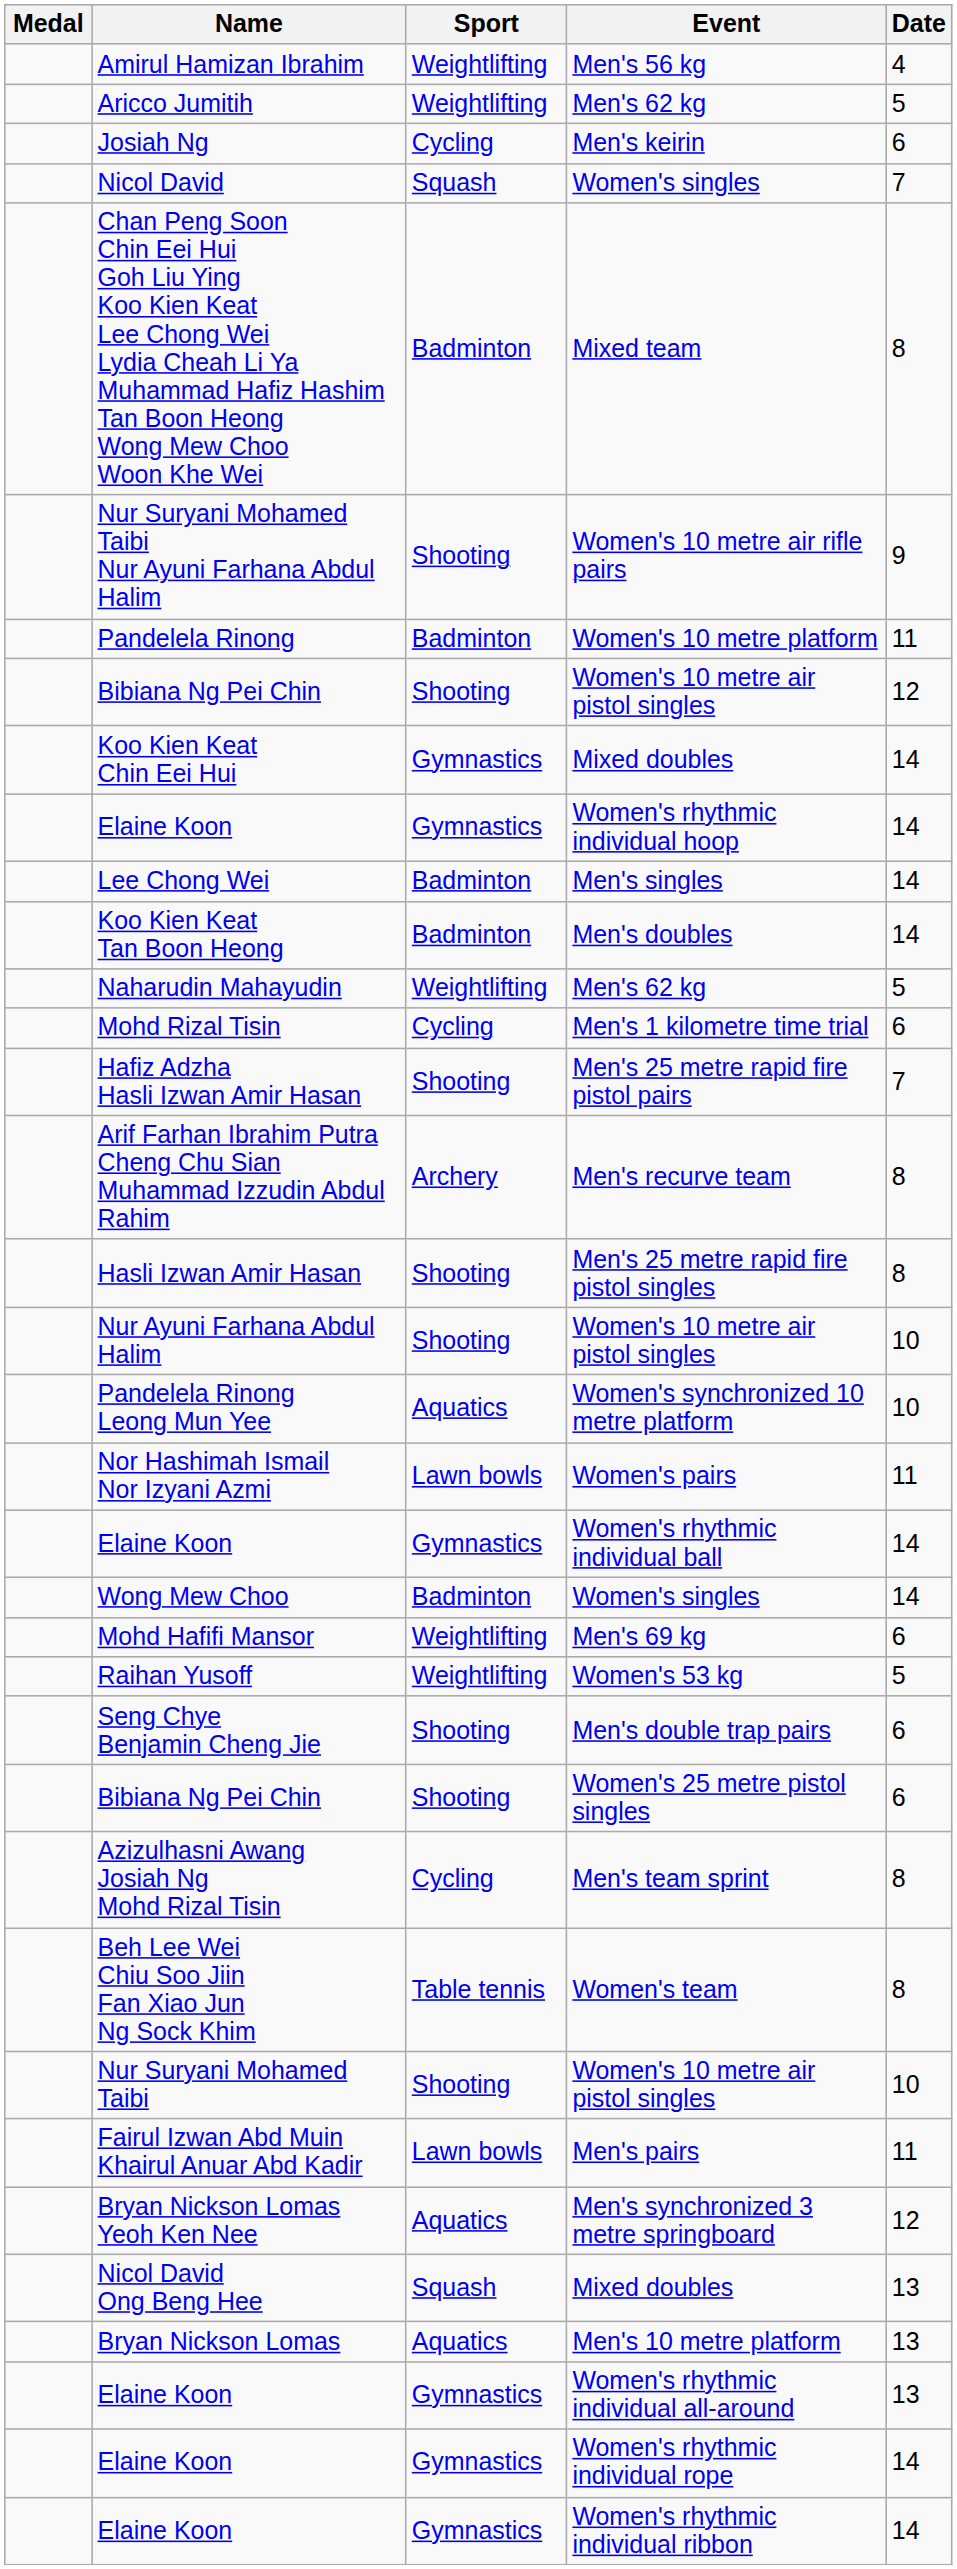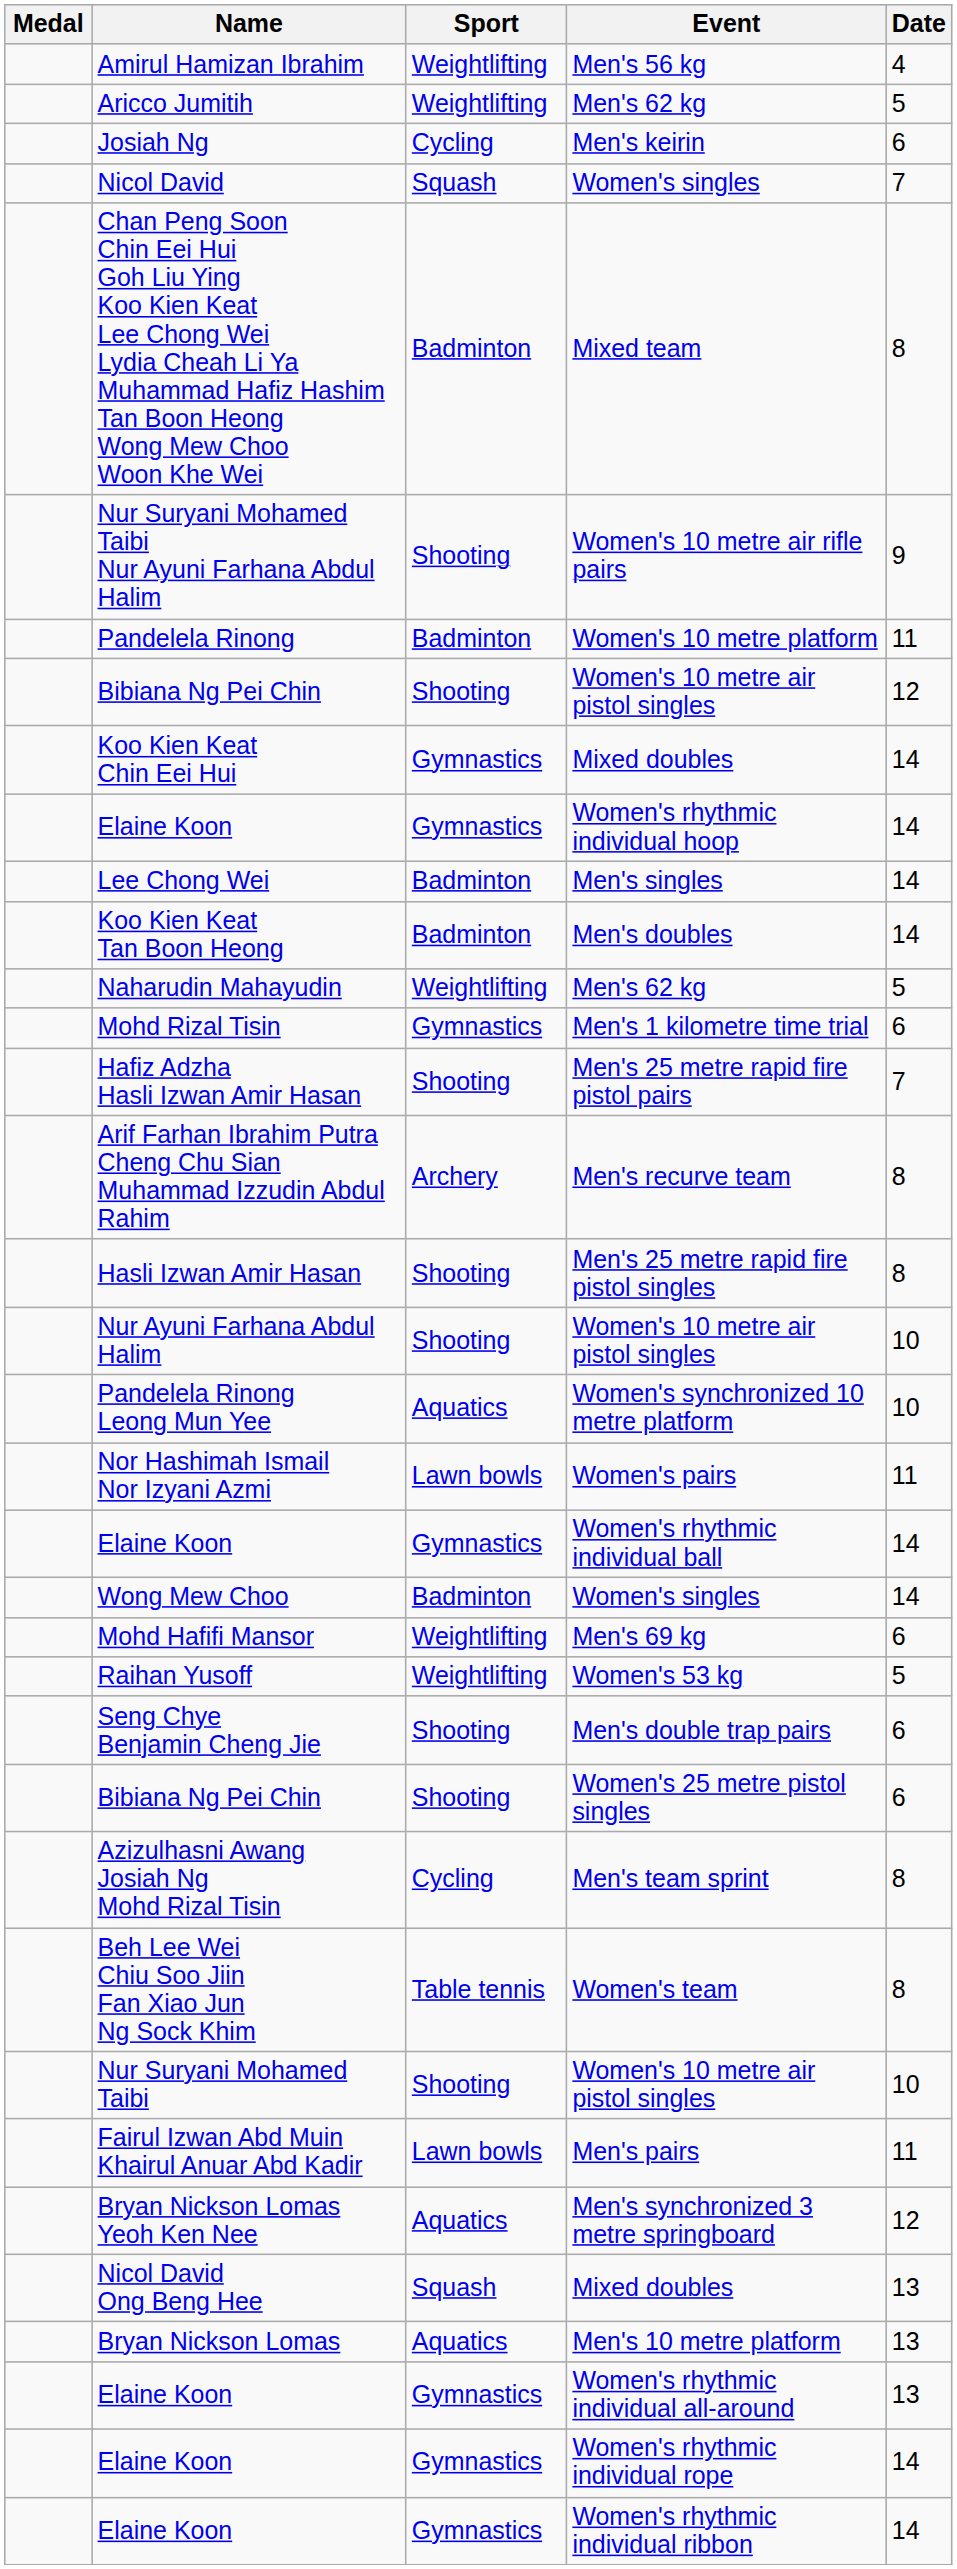Mohd Rizal Tisin | Sport: Cycling -> Gymnastics
